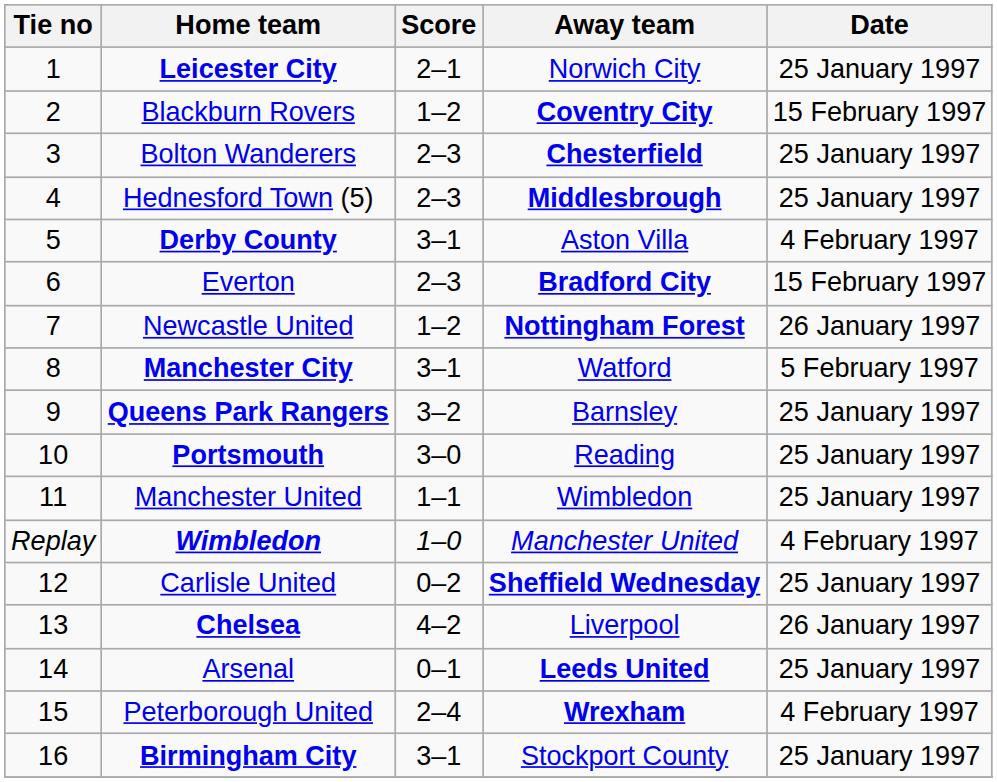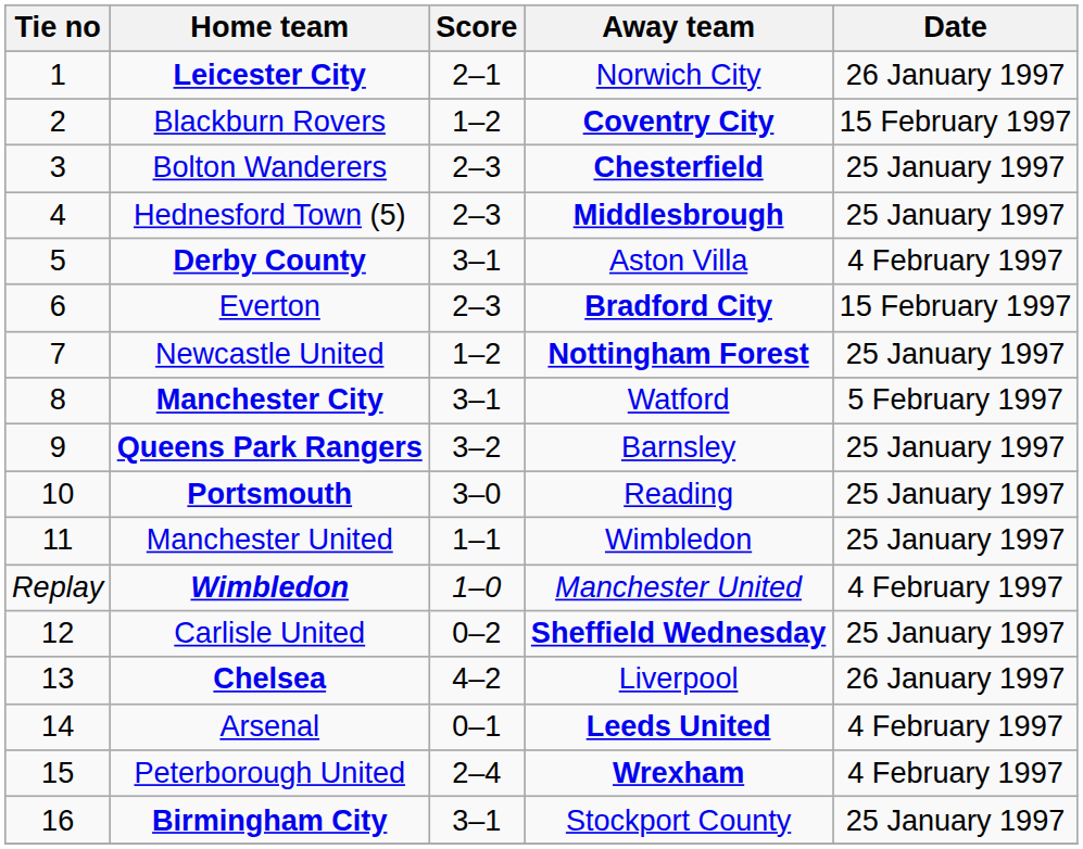Leicester City | Date: 25 January 1997 -> 26 January 1997
Newcastle United | Date: 26 January 1997 -> 25 January 1997
Arsenal | Date: 25 January 1997 -> 4 February 1997
